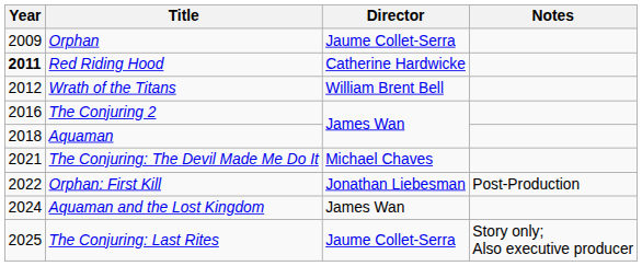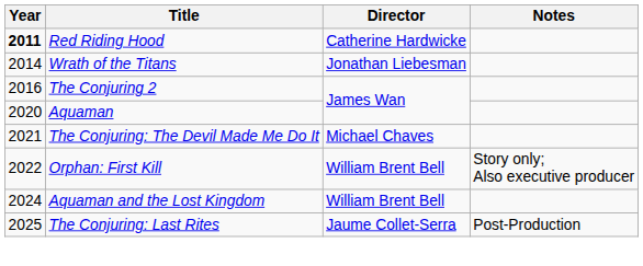- row: 2009 | Orphan | Jaume Collet-Serra
Wrath of the Titans | Year: 2012 -> 2014
Wrath of the Titans | Director: William Brent Bell -> Jonathan Liebesman
Aquaman | Year: 2018 -> 2020
Orphan: First Kill | Director: Jonathan Liebesman -> William Brent Bell
Orphan: First Kill | Notes: Post-Production -> Story only; Also executive producer
Aquaman and the Lost Kingdom | Director: James Wan -> William Brent Bell
The Conjuring: Last Rites | Notes: Story only; Also executive producer -> Post-Production
